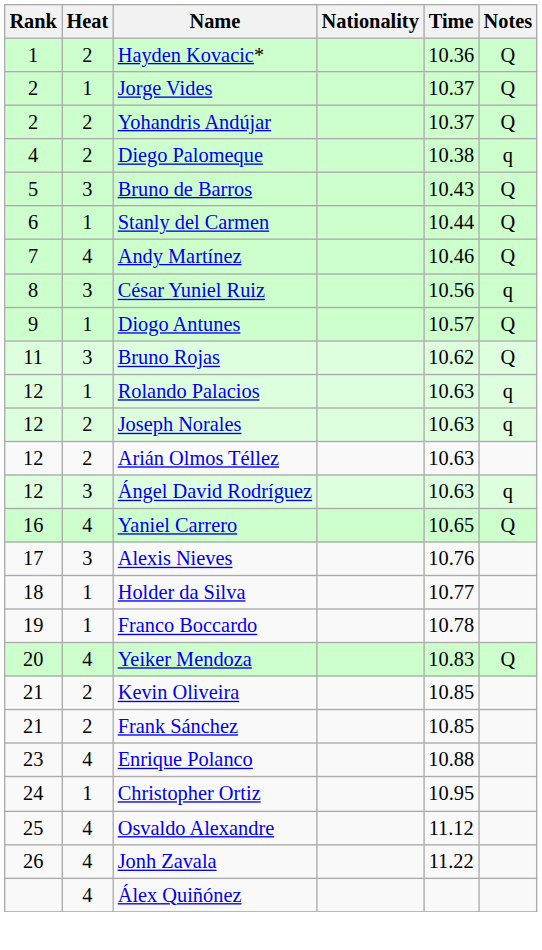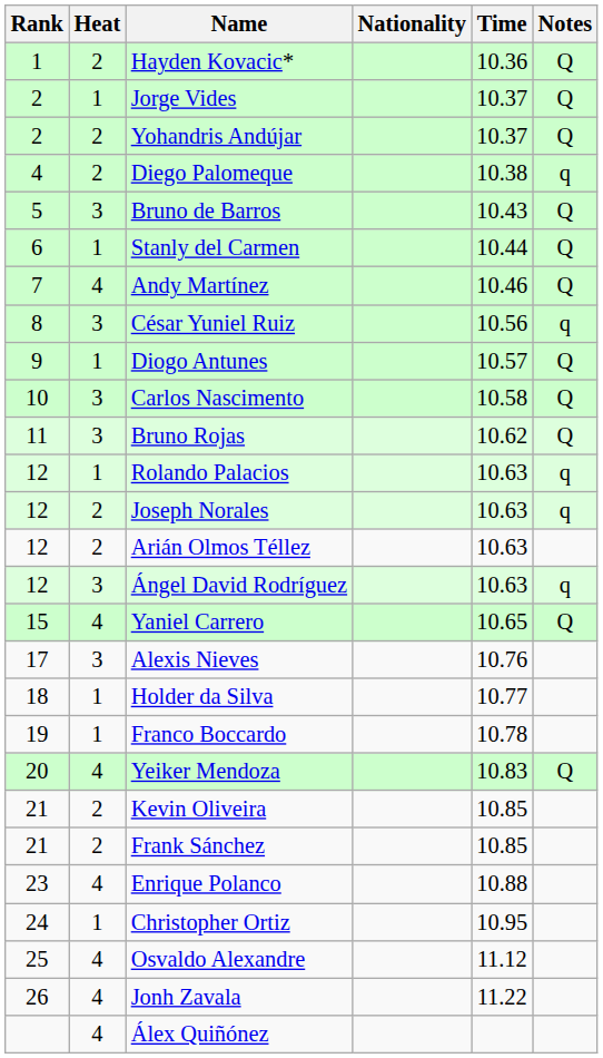+ row: 10 | 3 | Carlos Nascimento | 10.58 | Q
Yaniel Carrero | Rank: 16 -> 15
